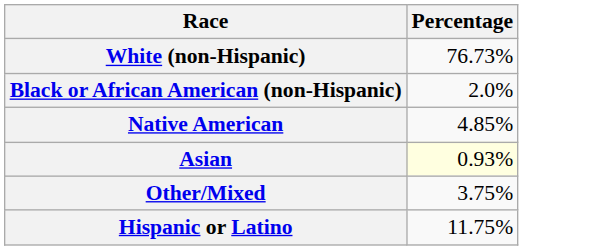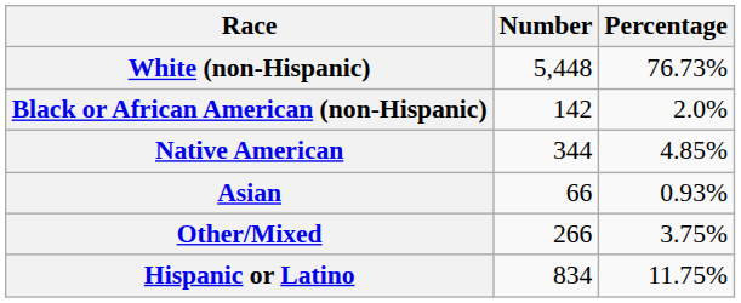+ column: Number | 5,448 | 142 | 344 | 66 | 266 | 834
Asian | Percentage: lightyellow background -> no background
